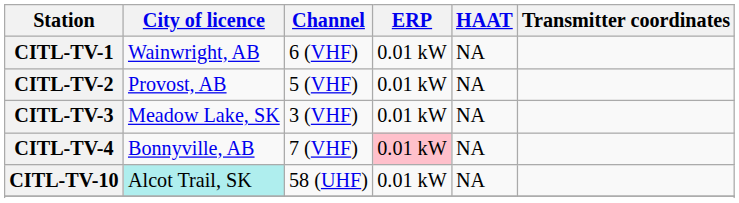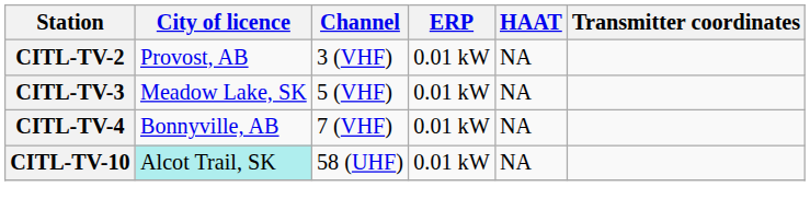- row: CITL-TV-1 | Wainwright, AB | 6 (VHF) | 0.01 kW | NA
CITL-TV-2 | Channel: 5 (VHF) -> 3 (VHF)
CITL-TV-3 | Channel: 3 (VHF) -> 5 (VHF)
CITL-TV-4 | ERP: pink background -> no background
